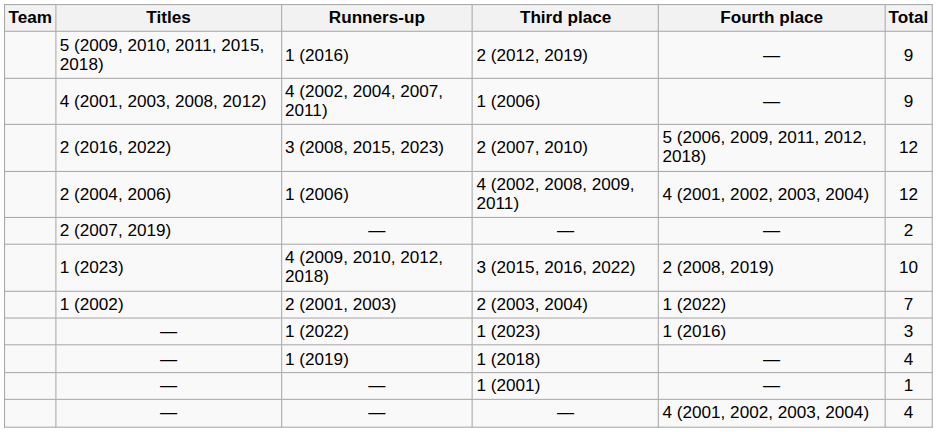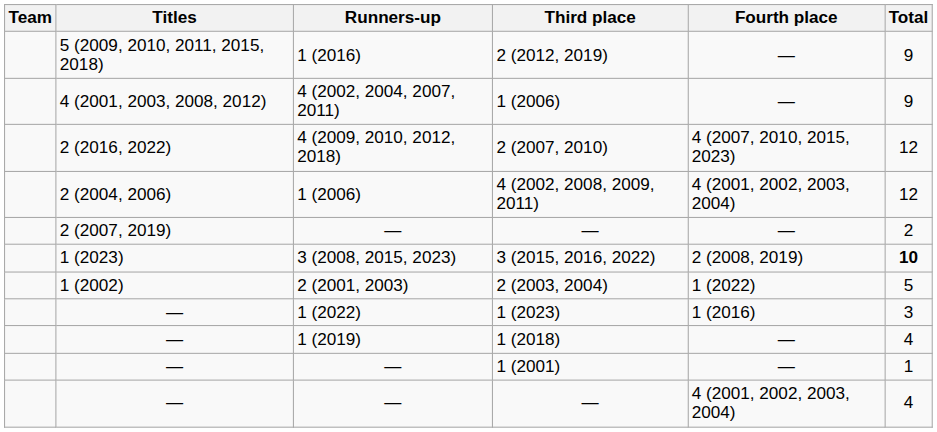2 (2007, 2010) | Runners-up: 3 (2008, 2015, 2023) -> 4 (2009, 2010, 2012, 2018)
2 (2007, 2010) | Fourth place: 5 (2006, 2009, 2011, 2012, 2018) -> 4 (2007, 2010, 2015, 2023)
3 (2015, 2016, 2022) | Runners-up: 4 (2009, 2010, 2012, 2018) -> 3 (2008, 2015, 2023)
3 (2015, 2016, 2022) | Total: normal -> bold
2 (2003, 2004) | Total: 7 -> 5
